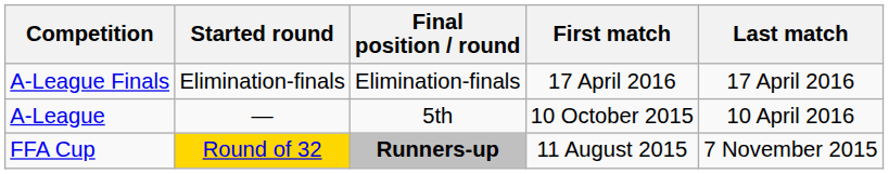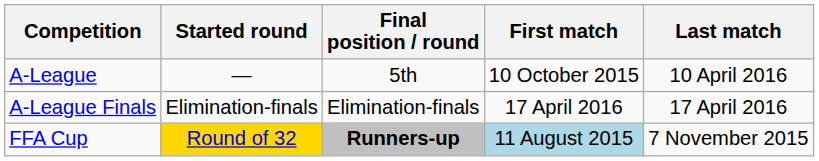rows swapped: A-League <-> A-League Finals
FFA Cup | First match: no background -> lightblue background
